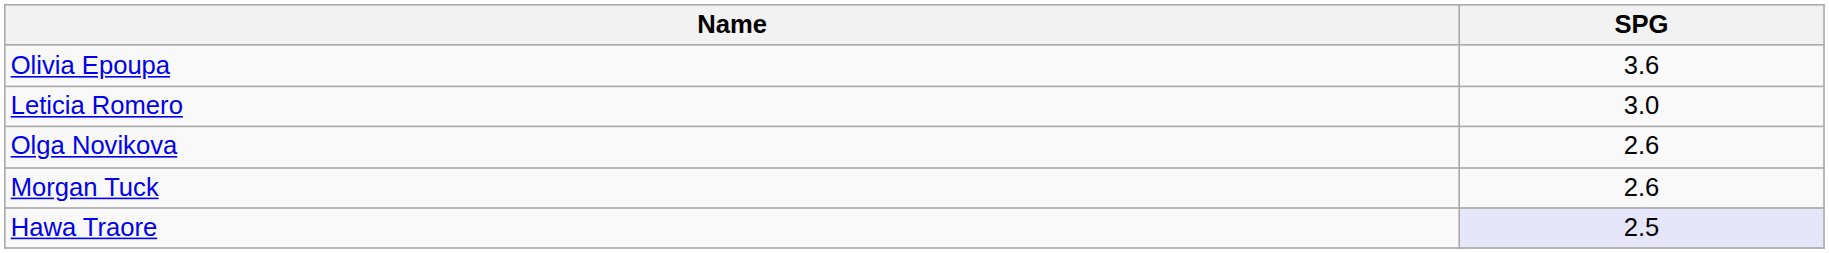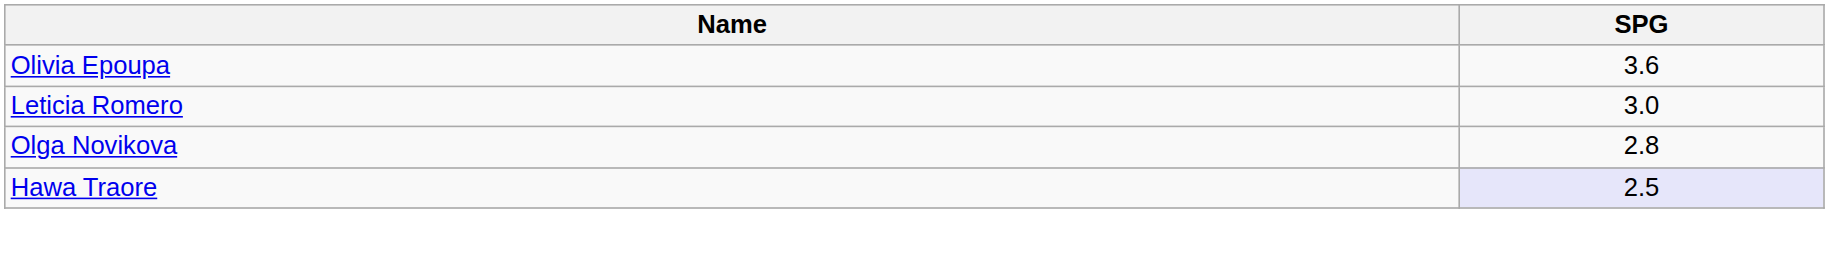Olga Novikova | SPG: 2.6 -> 2.8
- row: Morgan Tuck | 2.6
